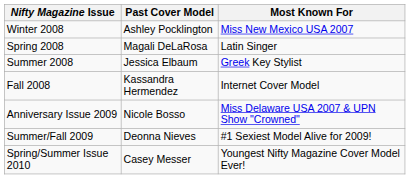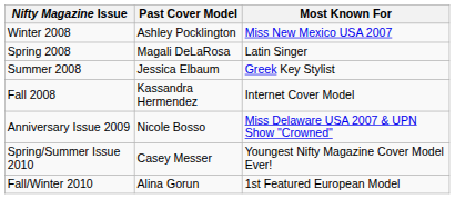- row: Summer/Fall 2009 | Deonna Nieves | #1 Sexiest Model Alive for 2009!
+ row: Fall/Winter 2010 | Alina Gorun | 1st Featured European Model
